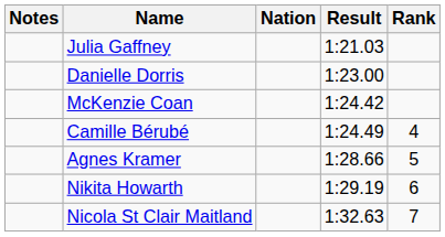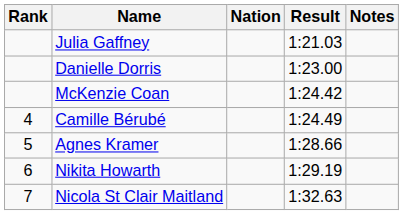columns swapped: Rank <-> Notes
